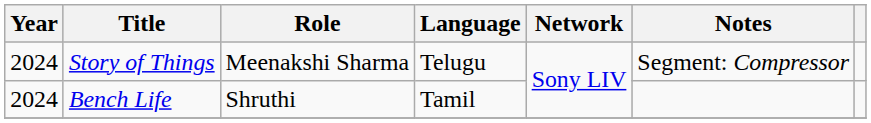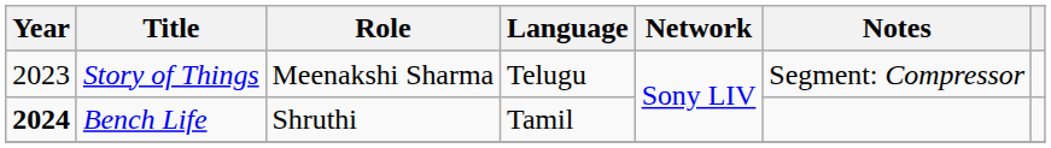Story of Things | Year: 2024 -> 2023
Bench Life | Year: normal -> bold
